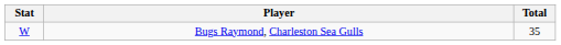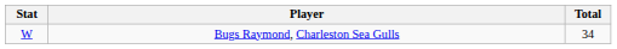Bugs Raymond, Charleston Sea Gulls | Total: 35 -> 34
